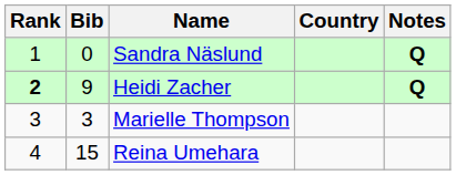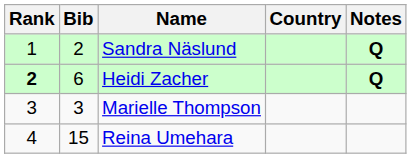Sandra Näslund | Bib: 0 -> 2
Heidi Zacher | Bib: 9 -> 6
